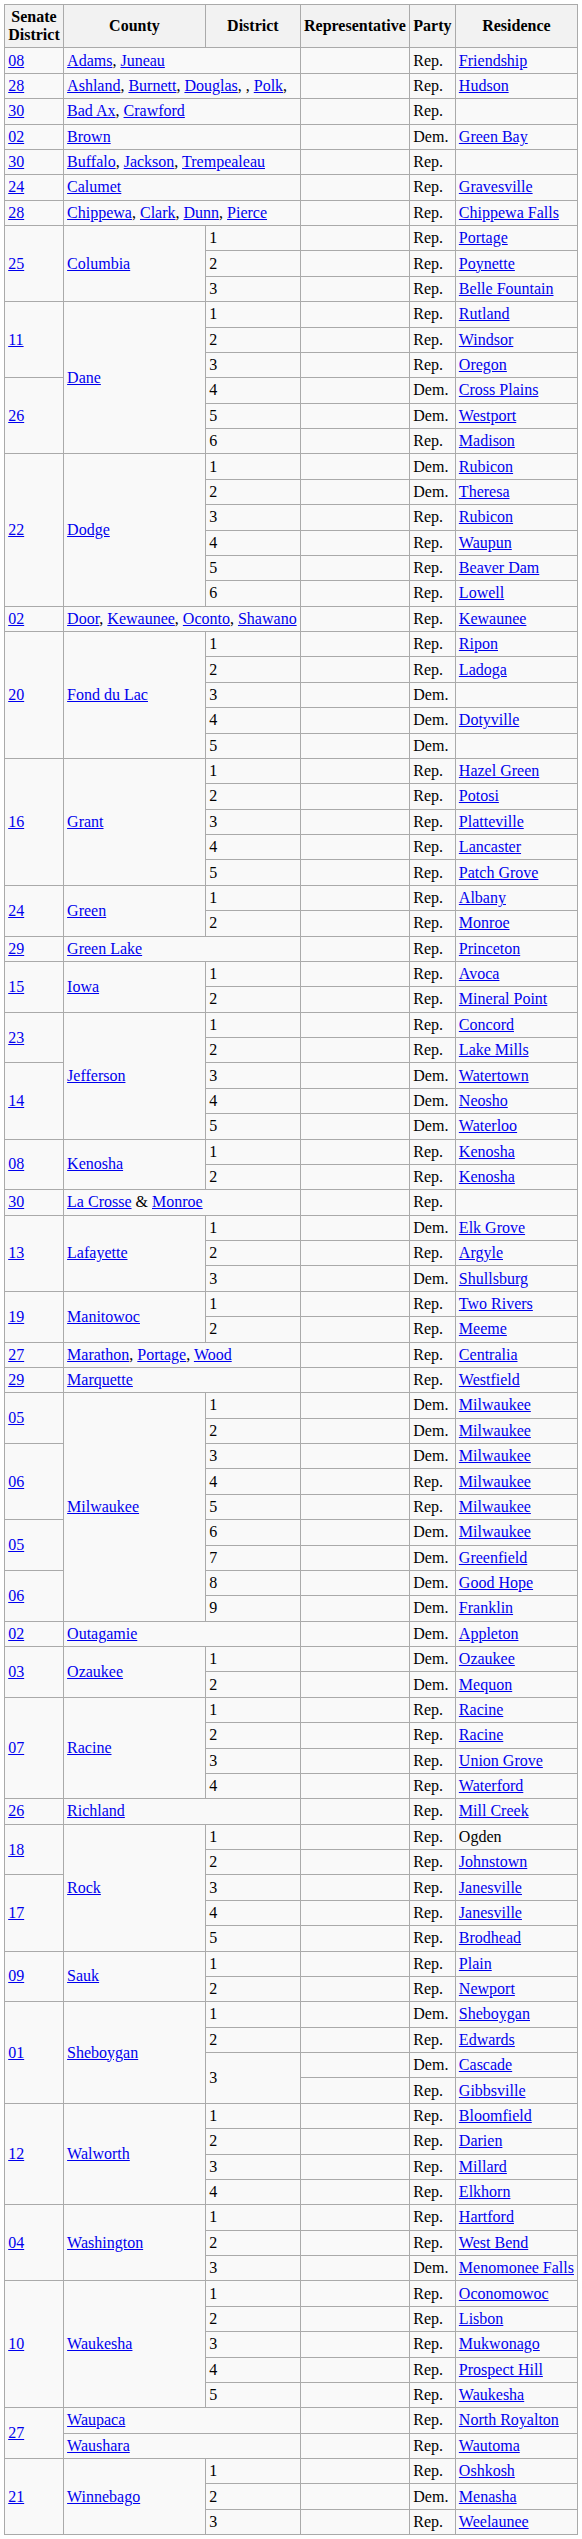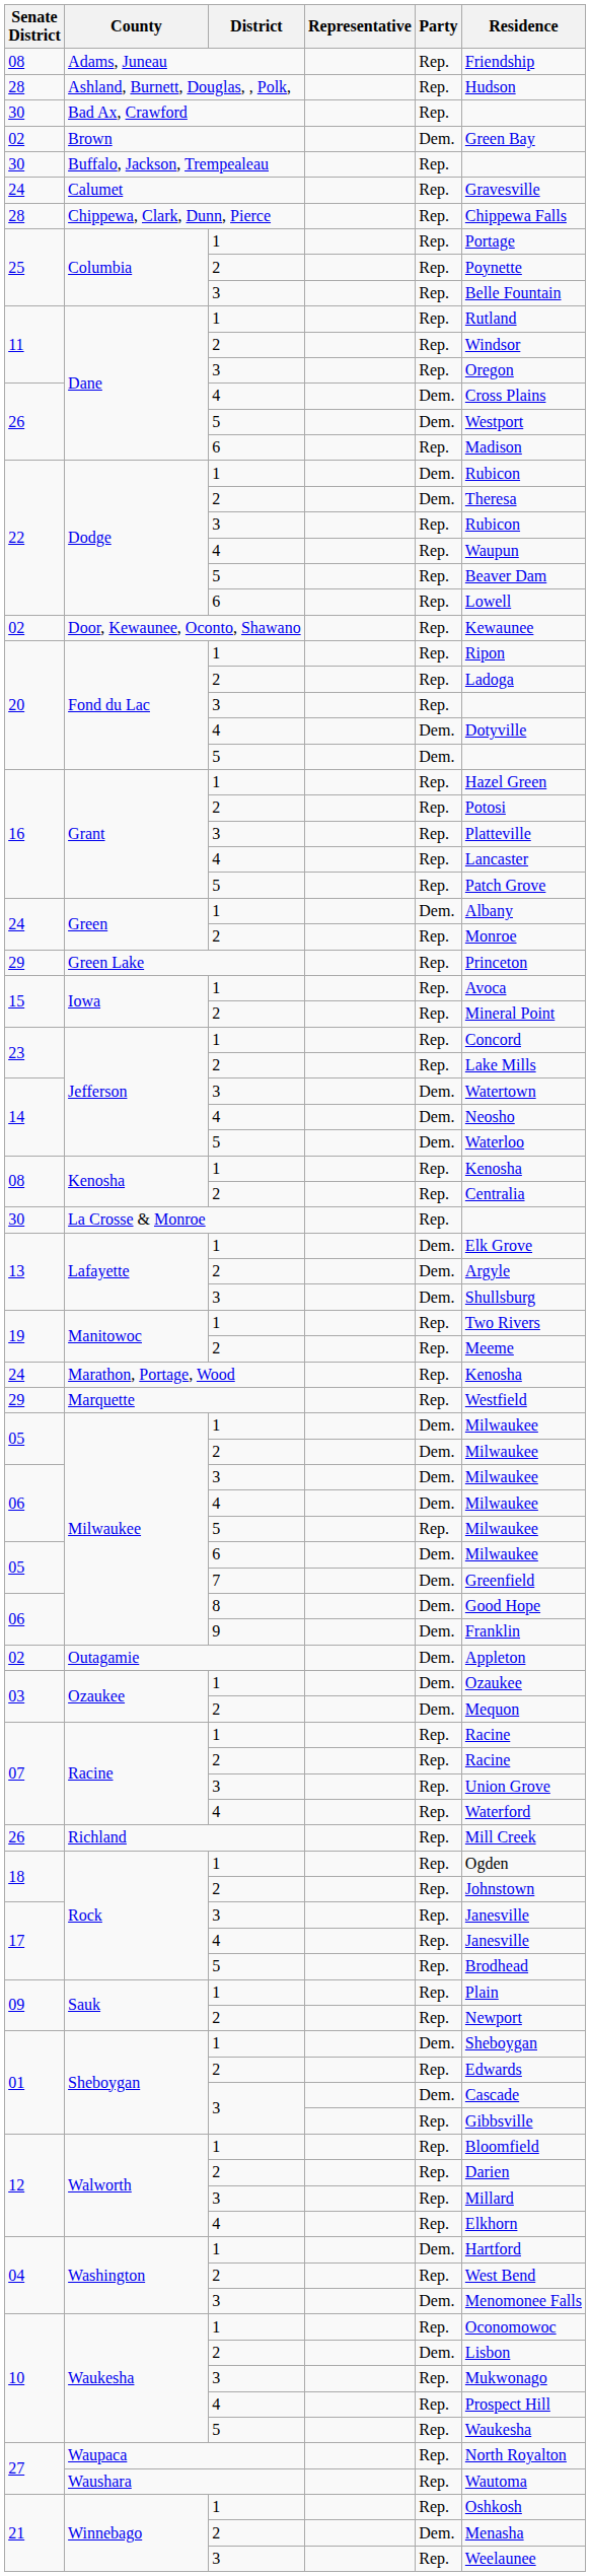Fond du Lac / 3 | Party: Dem. -> Rep.
Green / 1 | Party: Rep. -> Dem.
Kenosha / 2 | Residence: Kenosha -> Centralia
Lafayette / 2 | Party: Rep. -> Dem.
Marathon, Portage, Wood | Senate District: 27 -> 24
Marathon, Portage, Wood | Residence: Centralia -> Kenosha
Milwaukee / 4 | Party: Rep. -> Dem.
Washington / 1 | Party: Rep. -> Dem.
Waukesha / 2 | Party: Rep. -> Dem.
